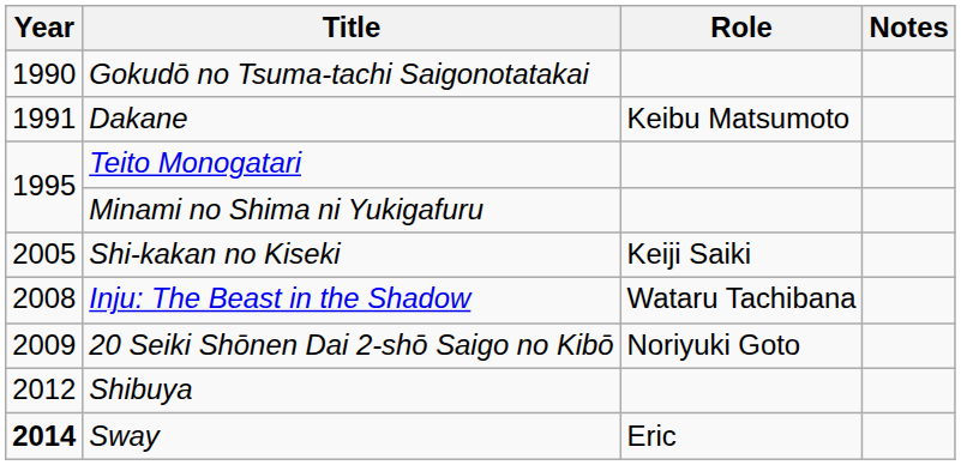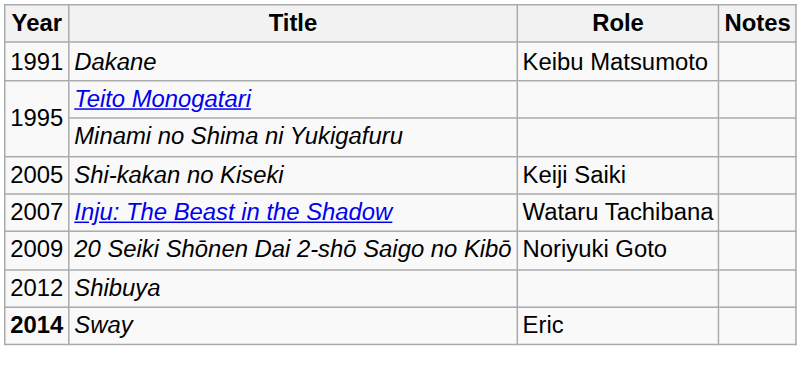- row: 1990 | Gokudō no Tsuma-tachi Saigonotatakai
Inju: The Beast in the Shadow | Year: 2008 -> 2007
